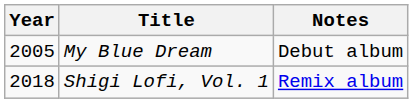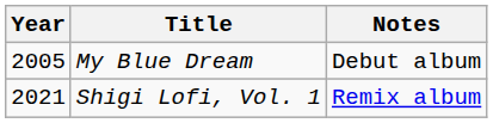Shigi Lofi, Vol. 1 | Year: 2018 -> 2021
